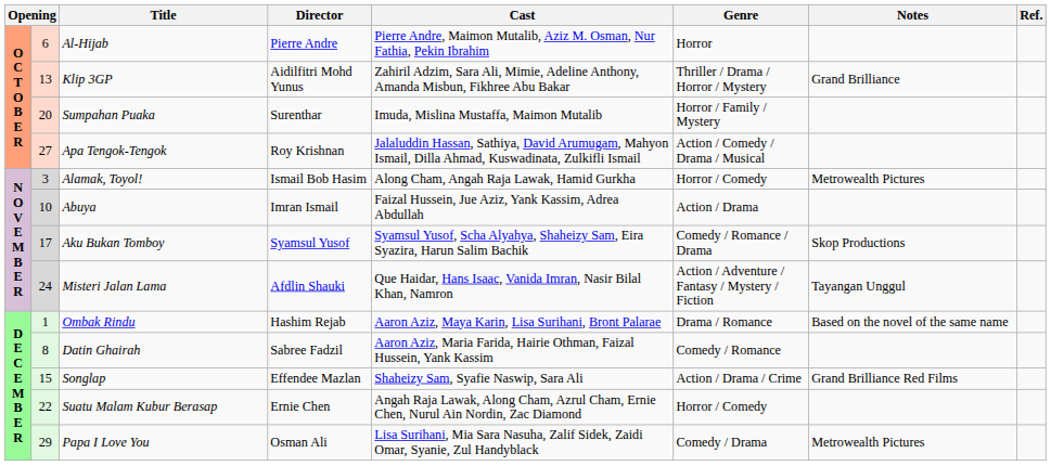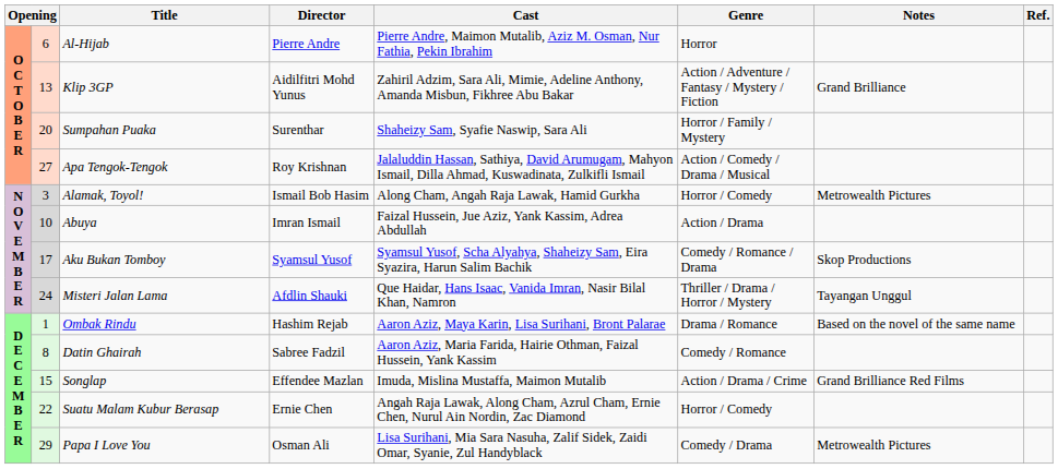Klip 3GP | Genre: Thriller / Drama / Horror / Mystery -> Action / Adventure / Fantasy / Mystery / Fiction
Sumpahan Puaka | Cast: Imuda, Mislina Mustaffa, Maimon Mutalib -> Shaheizy Sam, Syafie Naswip, Sara Ali
Misteri Jalan Lama | Genre: Action / Adventure / Fantasy / Mystery / Fiction -> Thriller / Drama / Horror / Mystery
Songlap | Cast: Shaheizy Sam, Syafie Naswip, Sara Ali -> Imuda, Mislina Mustaffa, Maimon Mutalib
